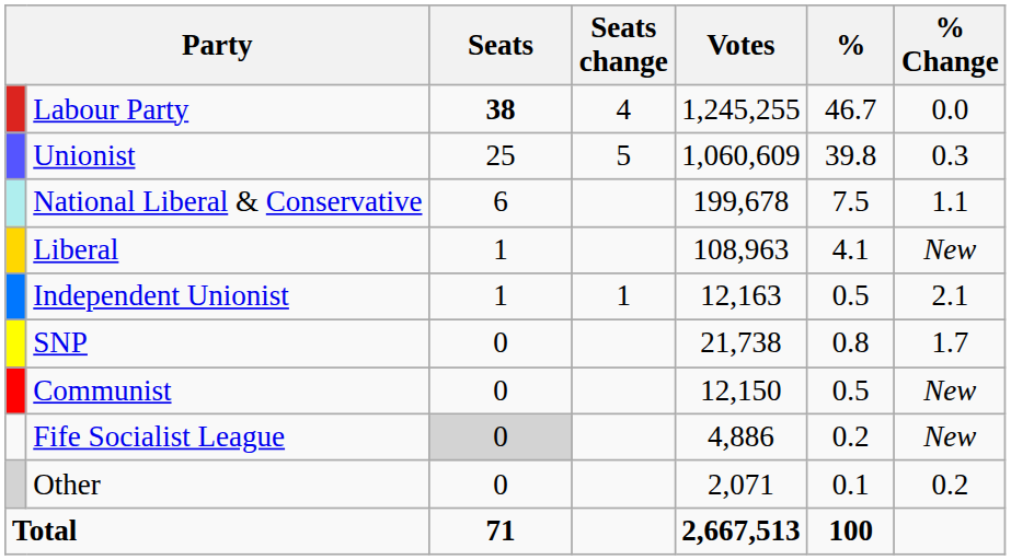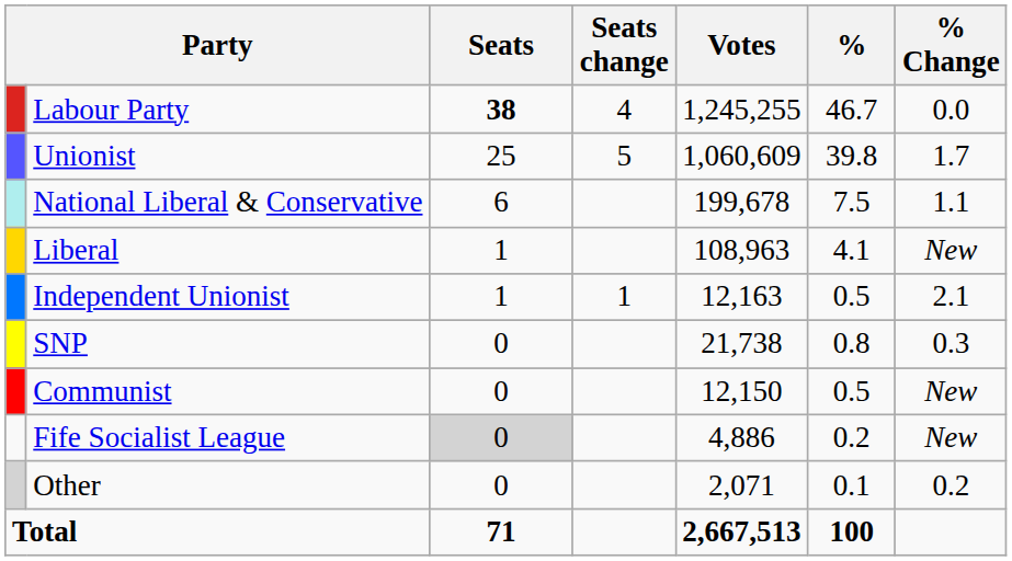Unionist | % Change: 0.3 -> 1.7
SNP | % Change: 1.7 -> 0.3
